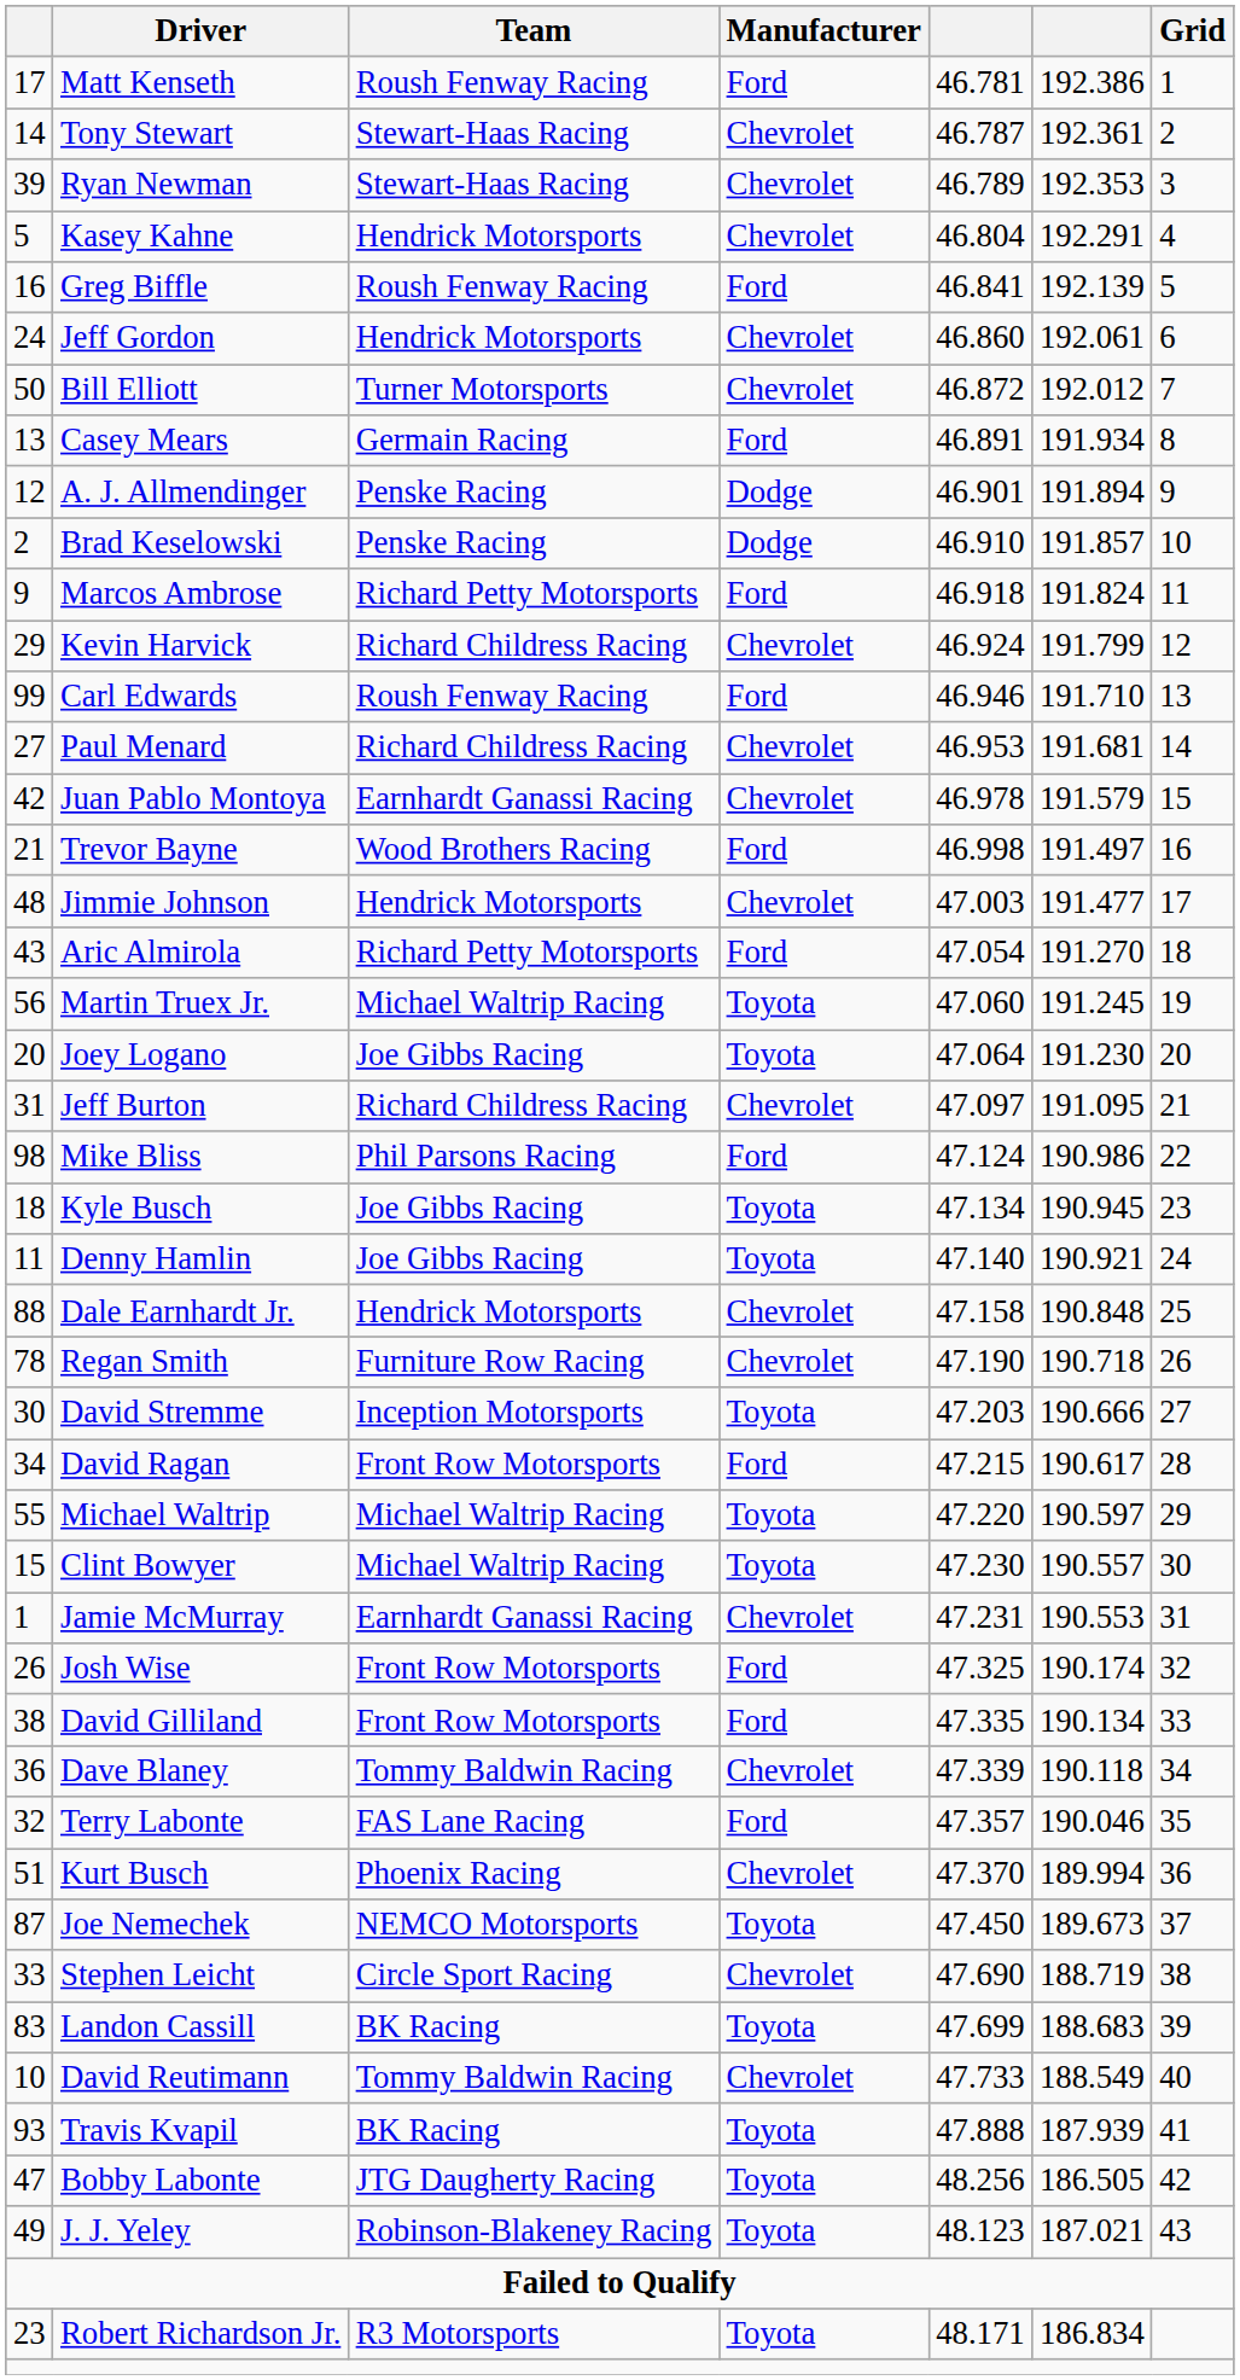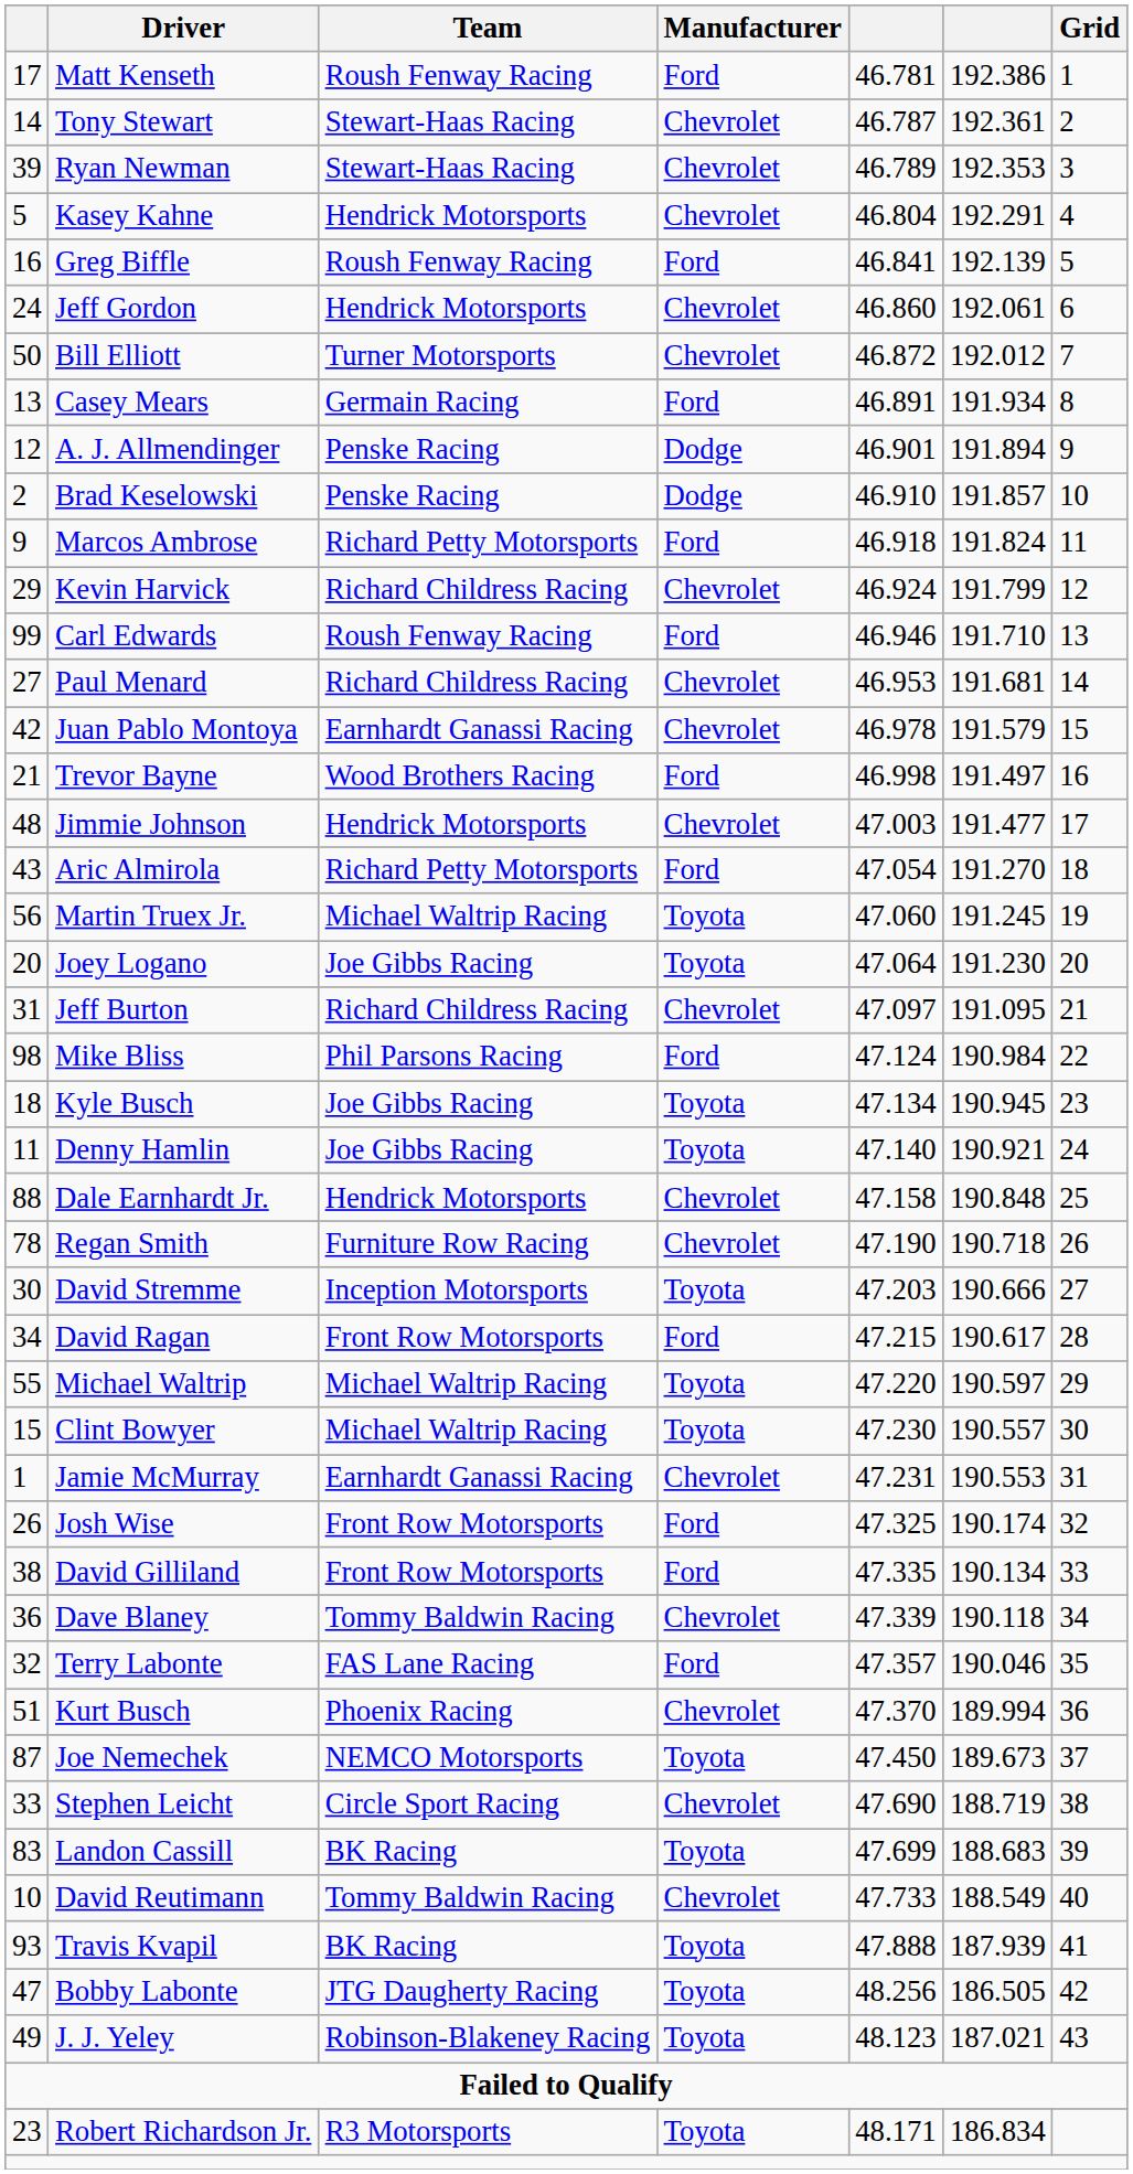Mike Bliss | column 6: 190.986 -> 190.984
